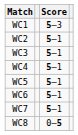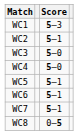WC3 | Score: 5–1 -> 5–0
WC4 | Score: 5–1 -> 5–0
